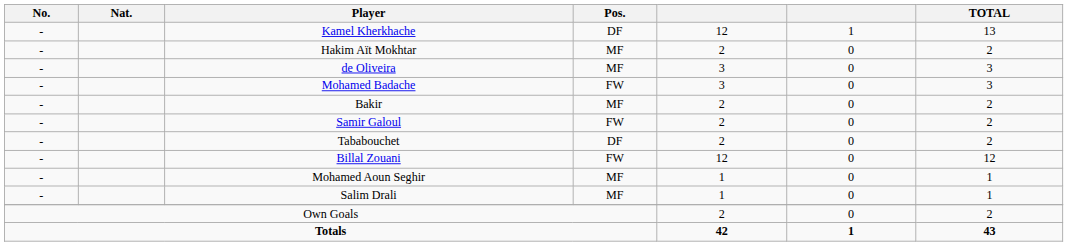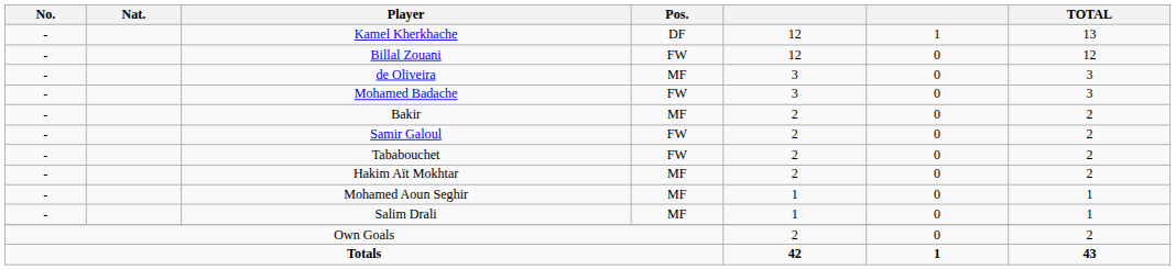rows swapped: Billal Zouani <-> Hakim Aït Mokhtar
Tababouchet | Pos.: DF -> FW
